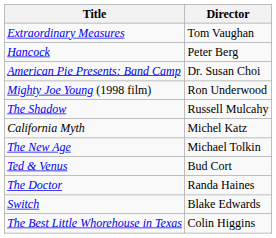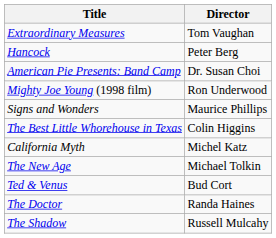+ row: Signs and Wonders | Maurice Phillips
rows swapped: The Shadow <-> The Best Little Whorehouse in Texas
- row: Switch | Blake Edwards
